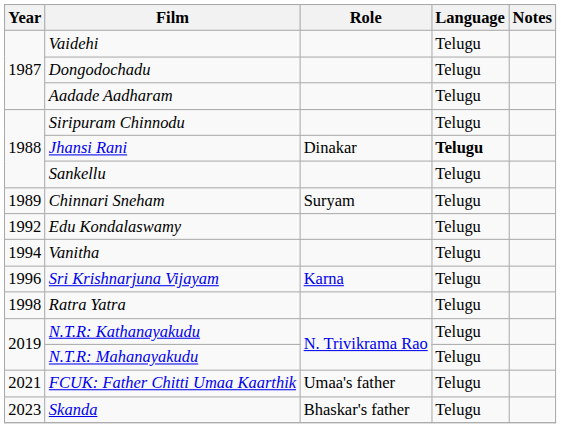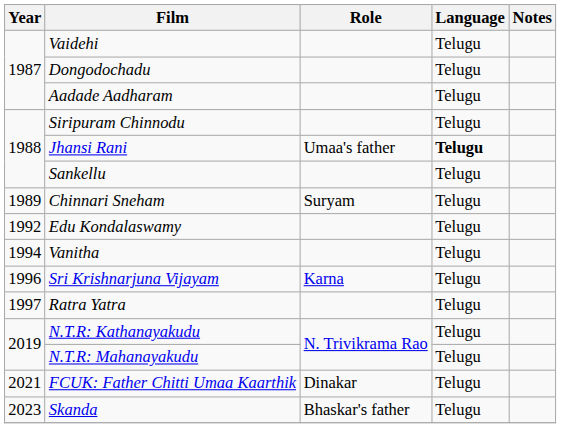Jhansi Rani | Role: Dinakar -> Umaa's father
Ratra Yatra | Year: 1998 -> 1997
FCUK: Father Chitti Umaa Kaarthik | Role: Umaa's father -> Dinakar
